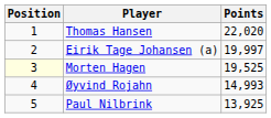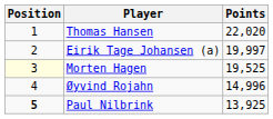Øyvind Rojahn | Points: 14,993 -> 14,996
Paul Nilbrink | Position: normal -> bold
